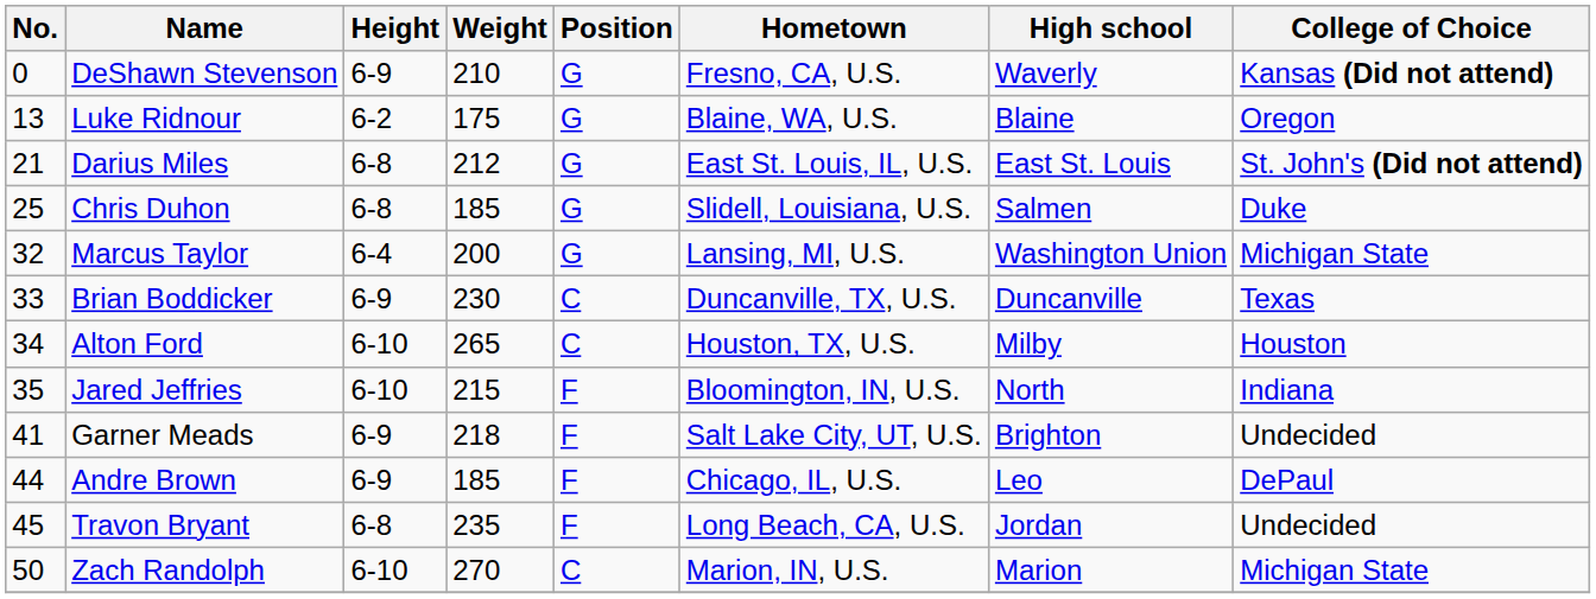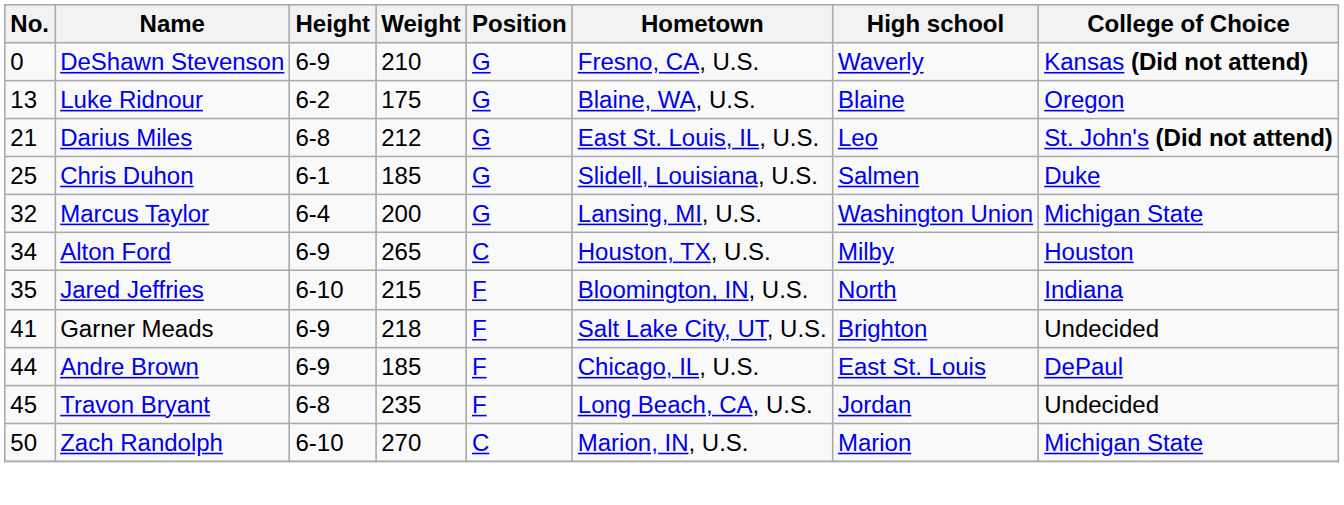Darius Miles | High school: East St. Louis -> Leo
Chris Duhon | Height: 6-8 -> 6-1
- row: 33 | Brian Boddicker | 6-9 | 230 | C | Duncanville, TX, U.S. | Duncanville | Texas
Alton Ford | Height: 6-10 -> 6-9
Andre Brown | High school: Leo -> East St. Louis
